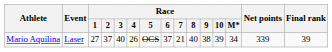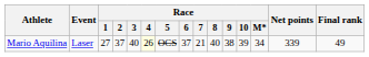Mario Aquilina | Final rank: 39 -> 49
